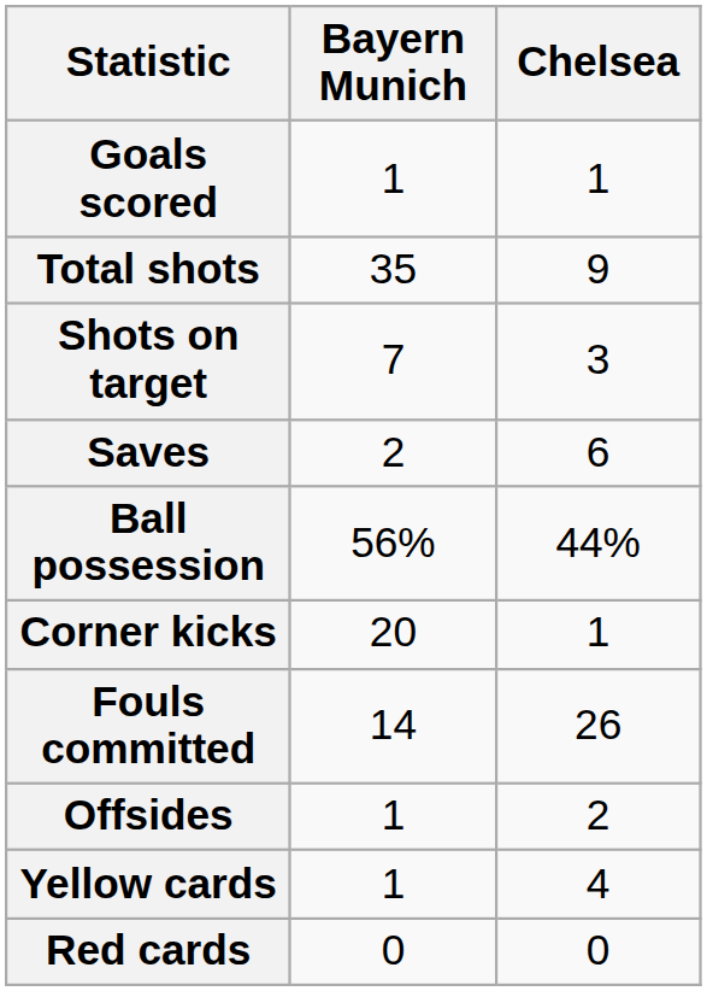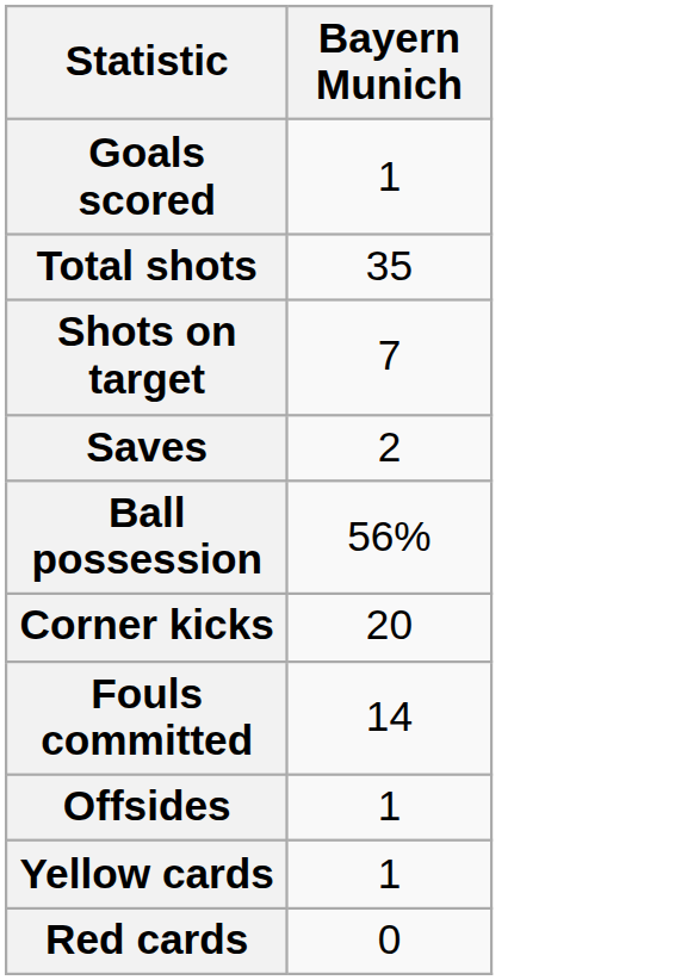- column: Chelsea | 1 | 9 | 3 | 6 | 44% | 1 | 26 | 2 | 4 | 0
